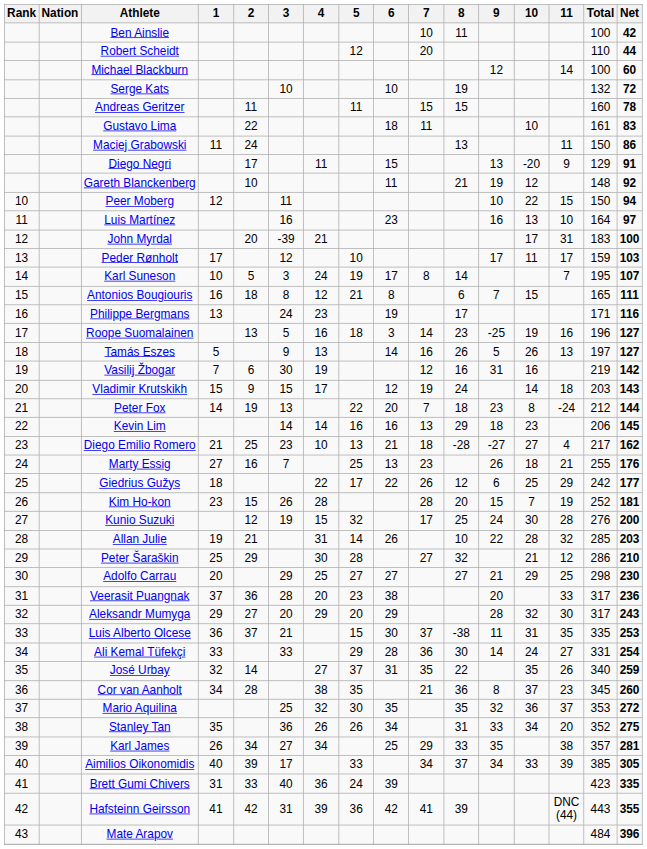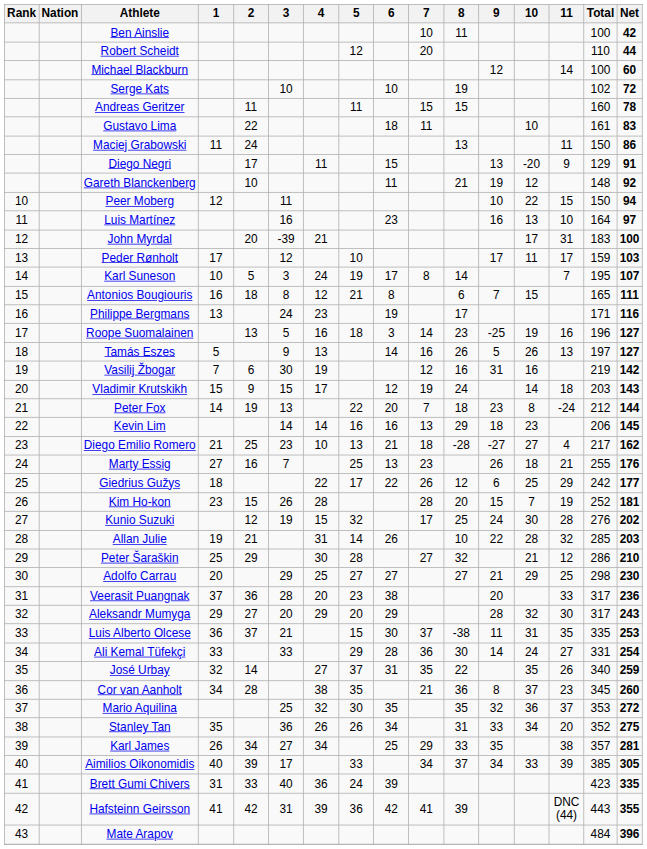Serge Kats | Total: 132 -> 102
Kunio Suzuki | Net: 200 -> 202
